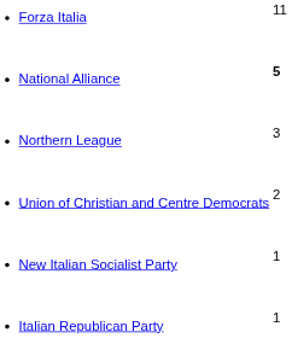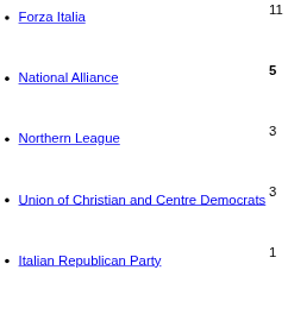Union of Christian and Centre Democrats | column 2: 2 -> 3
- row: New Italian Socialist Party | 1
